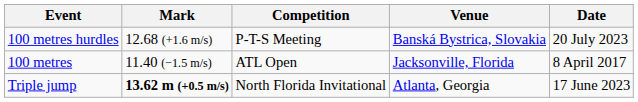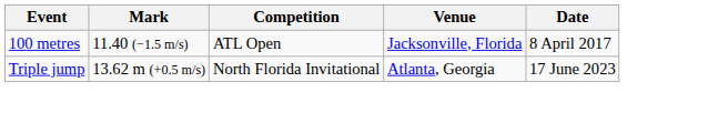- row: 100 metres hurdles | 12.68 (+1.6 m/s) | P-T-S Meeting | Banská Bystrica, Slovakia | 20 July 2023
Triple jump | Mark: bold -> normal
